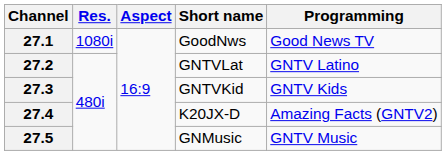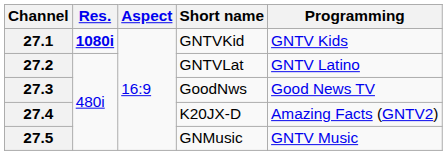27.1 | Res.: normal -> bold
27.1 | Short name: GoodNws -> GNTVKid
27.1 | Programming: Good News TV -> GNTV Kids
27.3 | Short name: GNTVKid -> GoodNws
27.3 | Programming: GNTV Kids -> Good News TV
